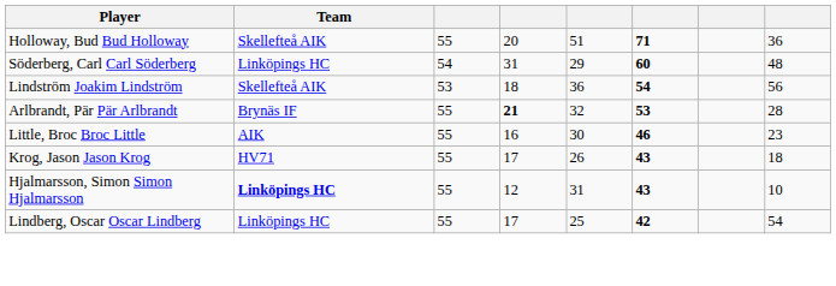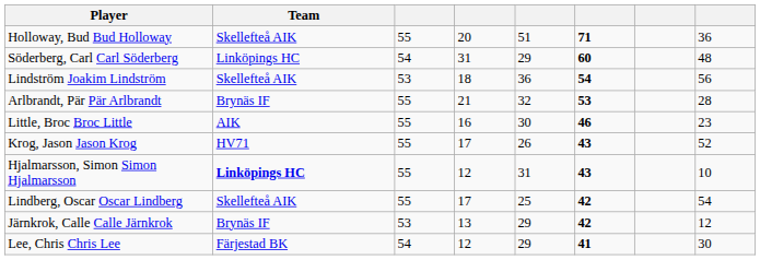Arlbrandt, Pär Pär Arlbrandt | column 4: bold -> normal
Krog, Jason Jason Krog | column 8: 18 -> 52
Lindberg, Oscar Oscar Lindberg | Team: Linköpings HC -> Skellefteå AIK
+ row: Järnkrok, Calle Calle Järnkrok | Brynäs IF | 53 | 13 | 29 | 42 | 12
+ row: Lee, Chris Chris Lee | Färjestad BK | 54 | 12 | 29 | 41 | 30
